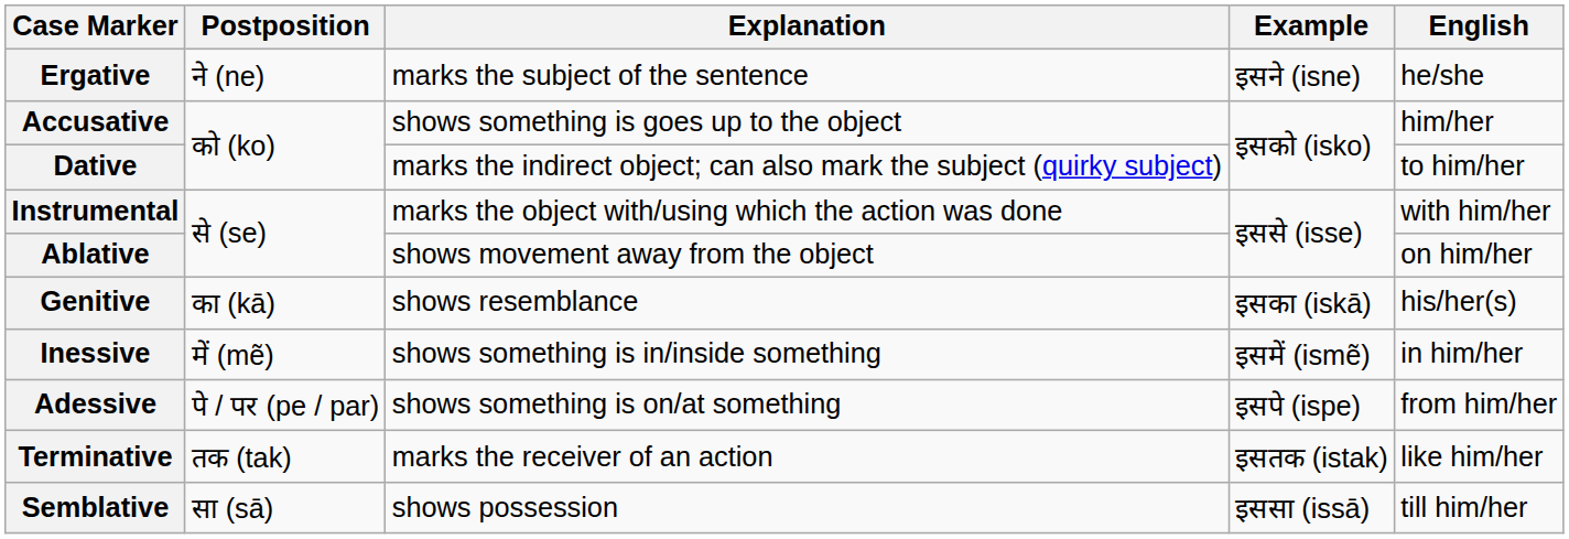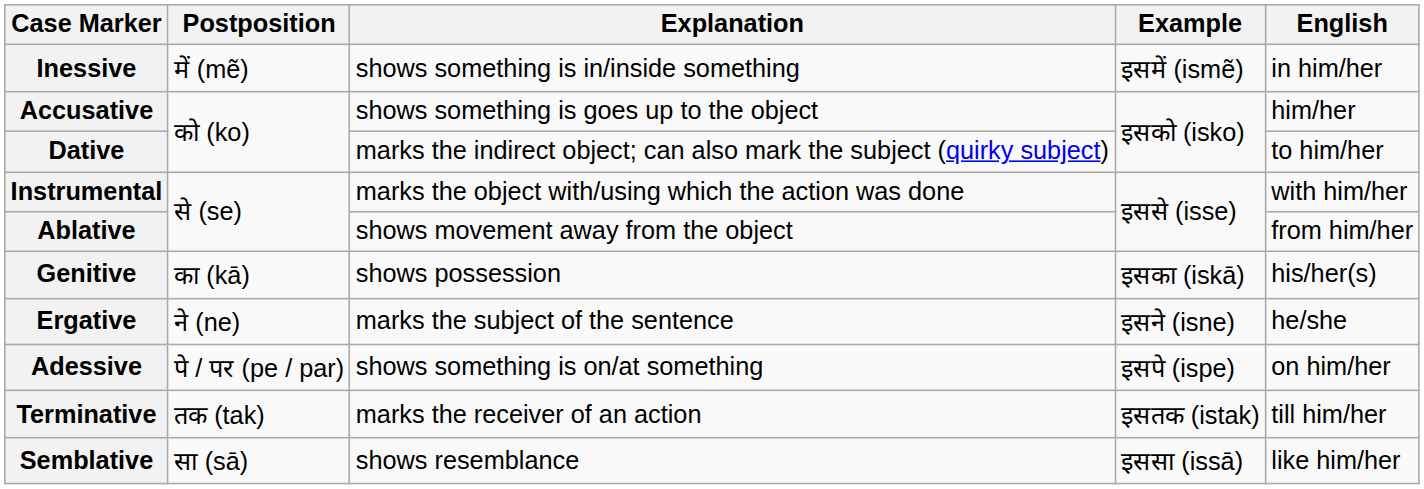rows swapped: Ergative <-> Inessive
Ablative | English: on him/her -> from him/her
Genitive | Explanation: shows resemblance -> shows possession
Adessive | English: from him/her -> on him/her
Terminative | English: like him/her -> till him/her
Semblative | Explanation: shows possession -> shows resemblance
Semblative | English: till him/her -> like him/her
